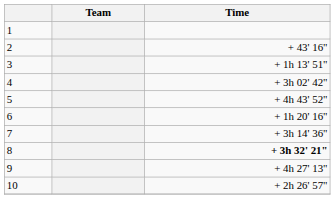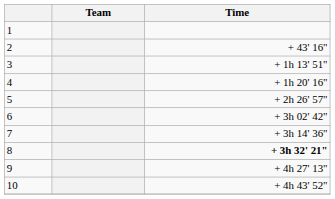4 | Time: + 3h 02' 42" -> + 1h 20' 16"
5 | Time: + 4h 43' 52" -> + 2h 26' 57"
6 | Time: + 1h 20' 16" -> + 3h 02' 42"
10 | Time: + 2h 26' 57" -> + 4h 43' 52"
